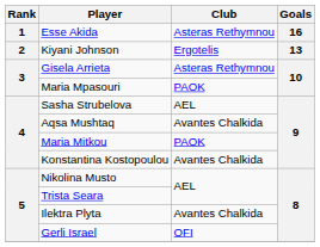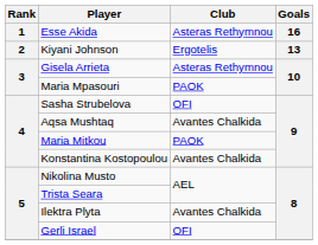Sasha Strubelova | Club: AEL -> OFI
